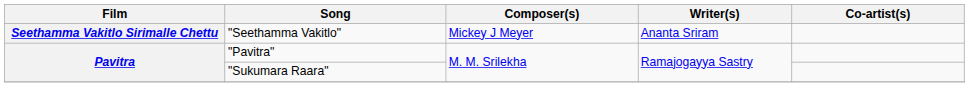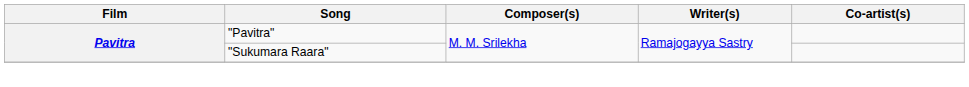- row: Seethamma Vakitlo Sirimalle Chettu | "Seethamma Vakitlo" | Mickey J Meyer | Ananta Sriram
